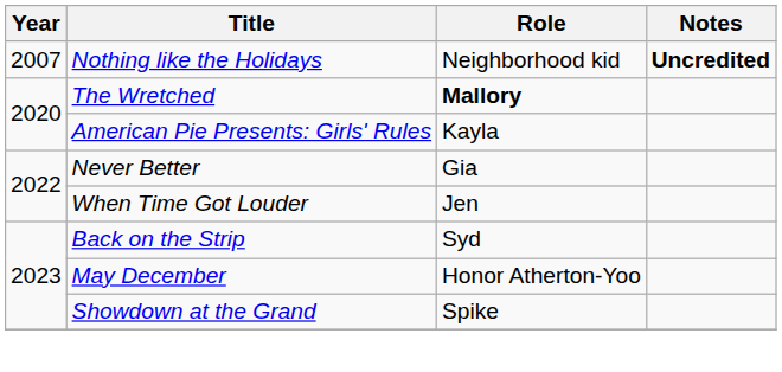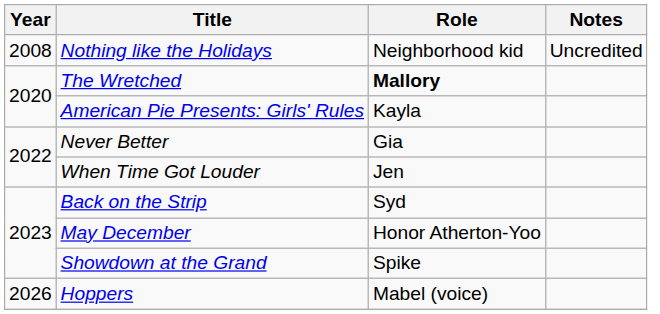Nothing like the Holidays | Year: 2007 -> 2008
Nothing like the Holidays | Notes: bold -> normal
+ row: 2026 | Hoppers | Mabel (voice)
